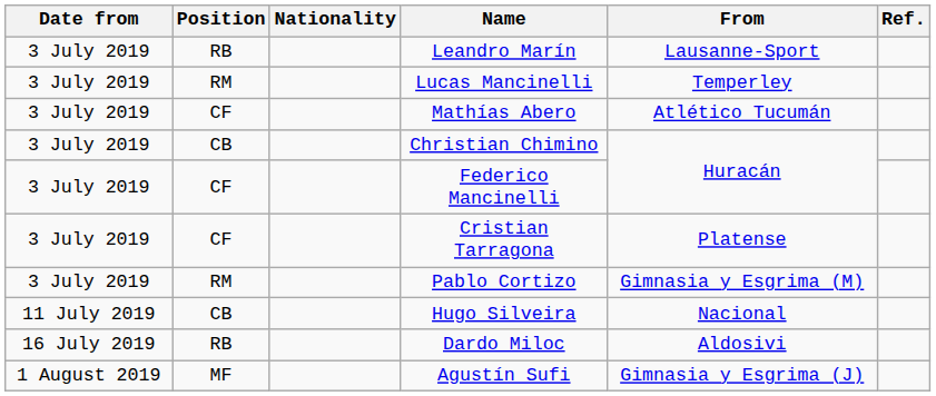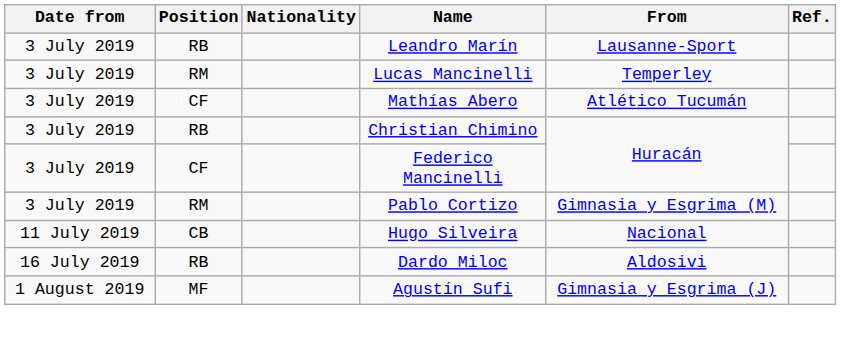Christian Chimino | Position: CB -> RB
- row: 3 July 2019 | CF | Cristian Tarragona | Platense
